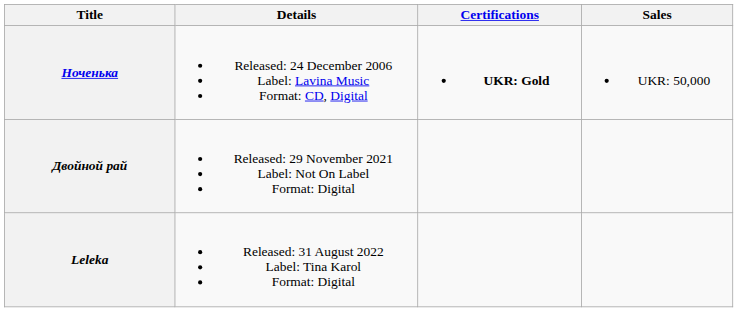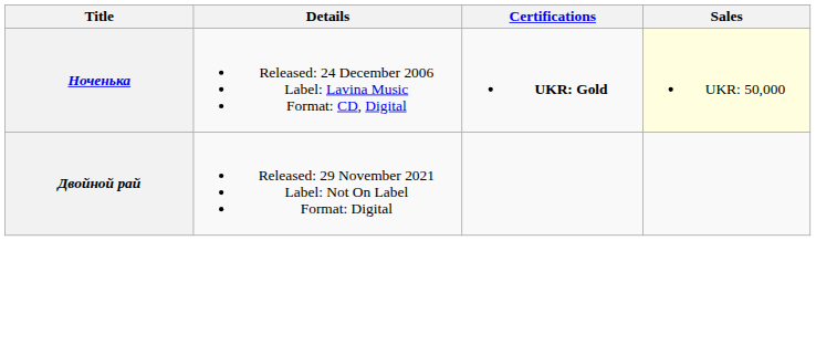Ноченька | Sales: no background -> lightyellow background
- row: Leleka | Released: 31 August 2022 Label: Tina Karol Format: Digital
